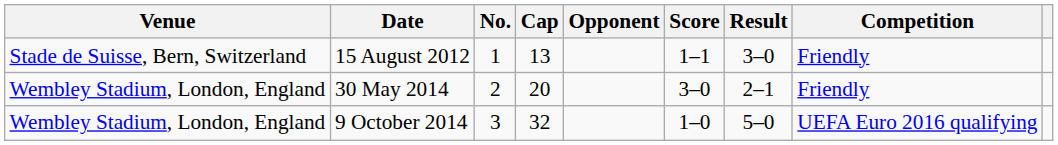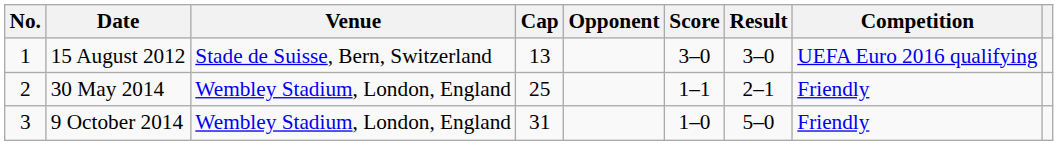columns swapped: No. <-> Venue
15 August 2012 | Score: 1–1 -> 3–0
15 August 2012 | Competition: Friendly -> UEFA Euro 2016 qualifying
30 May 2014 | Cap: 20 -> 25
30 May 2014 | Score: 3–0 -> 1–1
9 October 2014 | Cap: 32 -> 31
9 October 2014 | Competition: UEFA Euro 2016 qualifying -> Friendly
